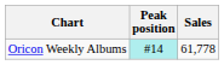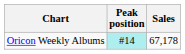Oricon Weekly Albums | Sales: 61,778 -> 67,178
